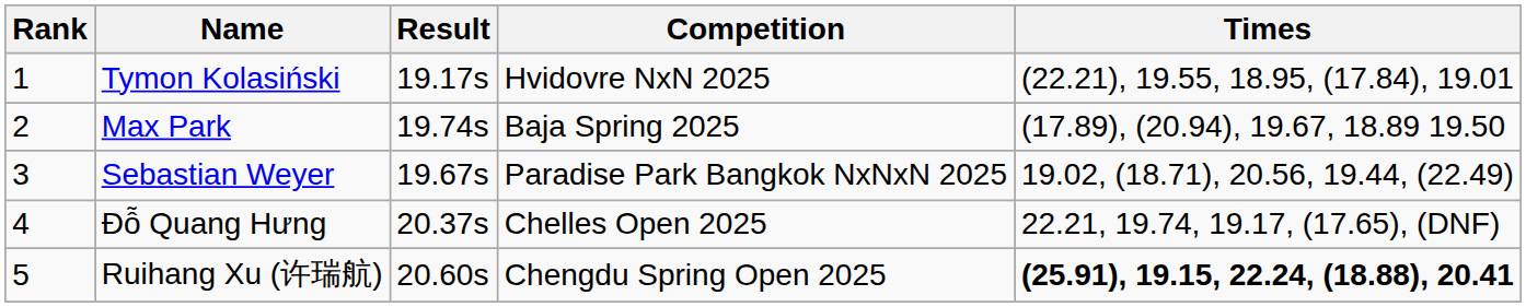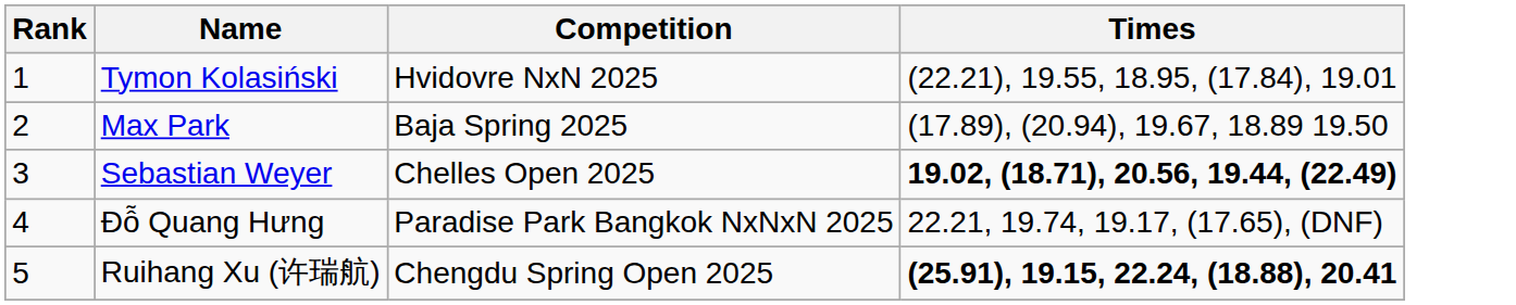- column: Result | 19.17s | 19.74s | 19.67s | 20.37s | 20.60s
Sebastian Weyer | Competition: Paradise Park Bangkok NxNxN 2025 -> Chelles Open 2025
Sebastian Weyer | Times: normal -> bold
Đỗ Quang Hưng | Competition: Chelles Open 2025 -> Paradise Park Bangkok NxNxN 2025
